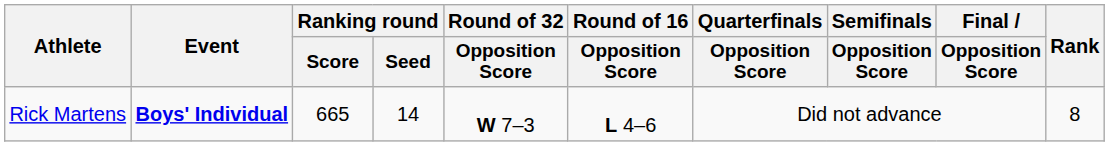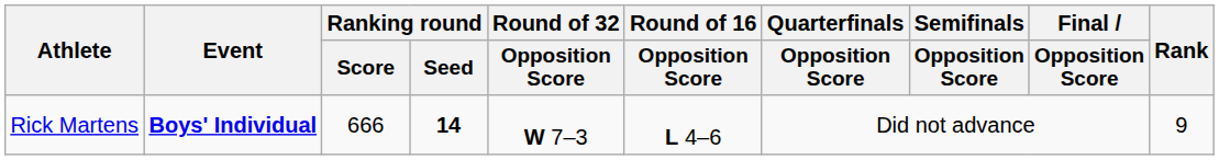Rick Martens | Ranking round / Score: 665 -> 666
Rick Martens | Ranking round / Seed: normal -> bold
Rick Martens | Rank: 8 -> 9
